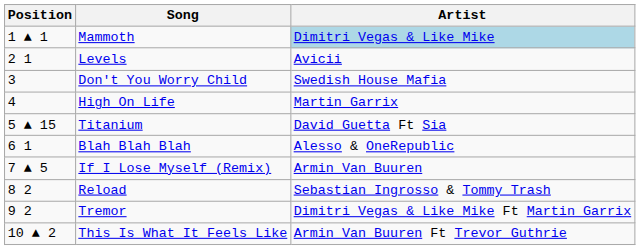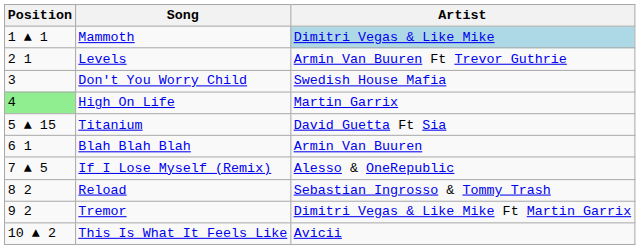Levels | Artist: Avicii -> Armin Van Buuren Ft Trevor Guthrie
High On Life | Position: no background -> lightgreen background
Blah Blah Blah | Artist: Alesso & OneRepublic -> Armin Van Buuren
If I Lose Myself (Remix) | Artist: Armin Van Buuren -> Alesso & OneRepublic
This Is What It Feels Like | Artist: Armin Van Buuren Ft Trevor Guthrie -> Avicii
